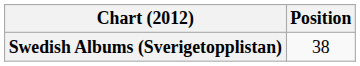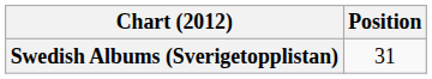Swedish Albums (Sverigetopplistan) | Position: 38 -> 31
